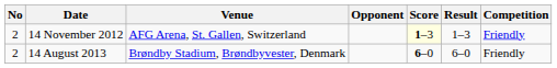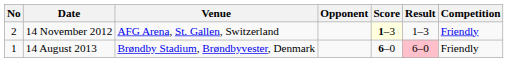14 August 2013 | No: 2 -> 1
14 August 2013 | Result: no background -> pink background
